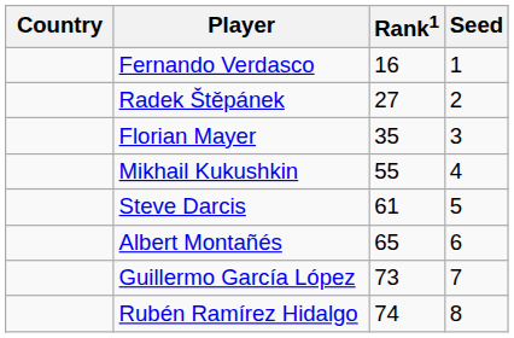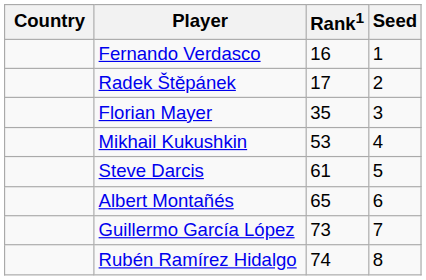Radek Štěpánek | Rank1: 27 -> 17
Mikhail Kukushkin | Rank1: 55 -> 53
